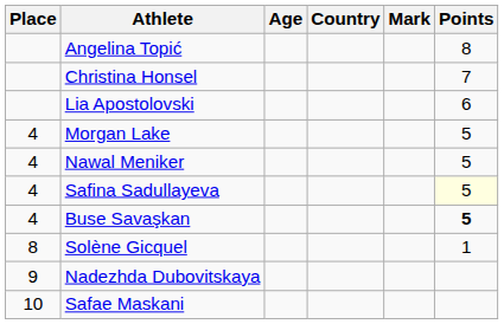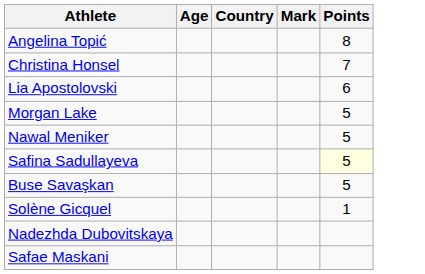- column: Place | 4 | 4 | 4 | 4 | 8 | 9 | 10
Buse Savaşkan | Points: bold -> normal
